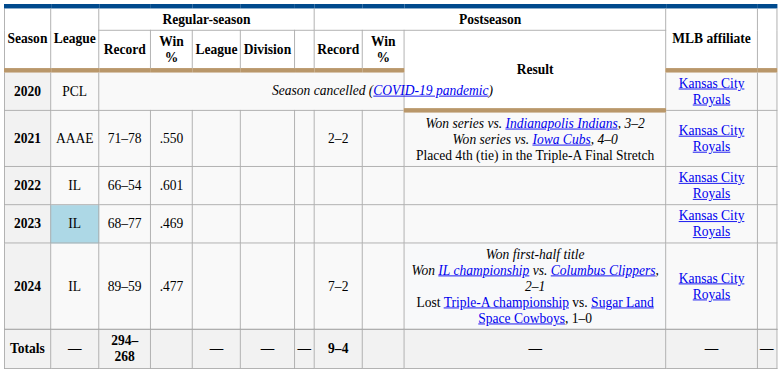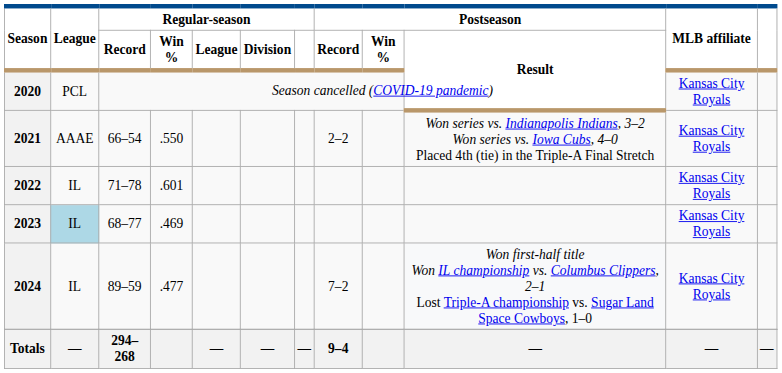2021 | Regular-season / Record: 71–78 -> 66–54
2022 | Regular-season / Record: 66–54 -> 71–78
